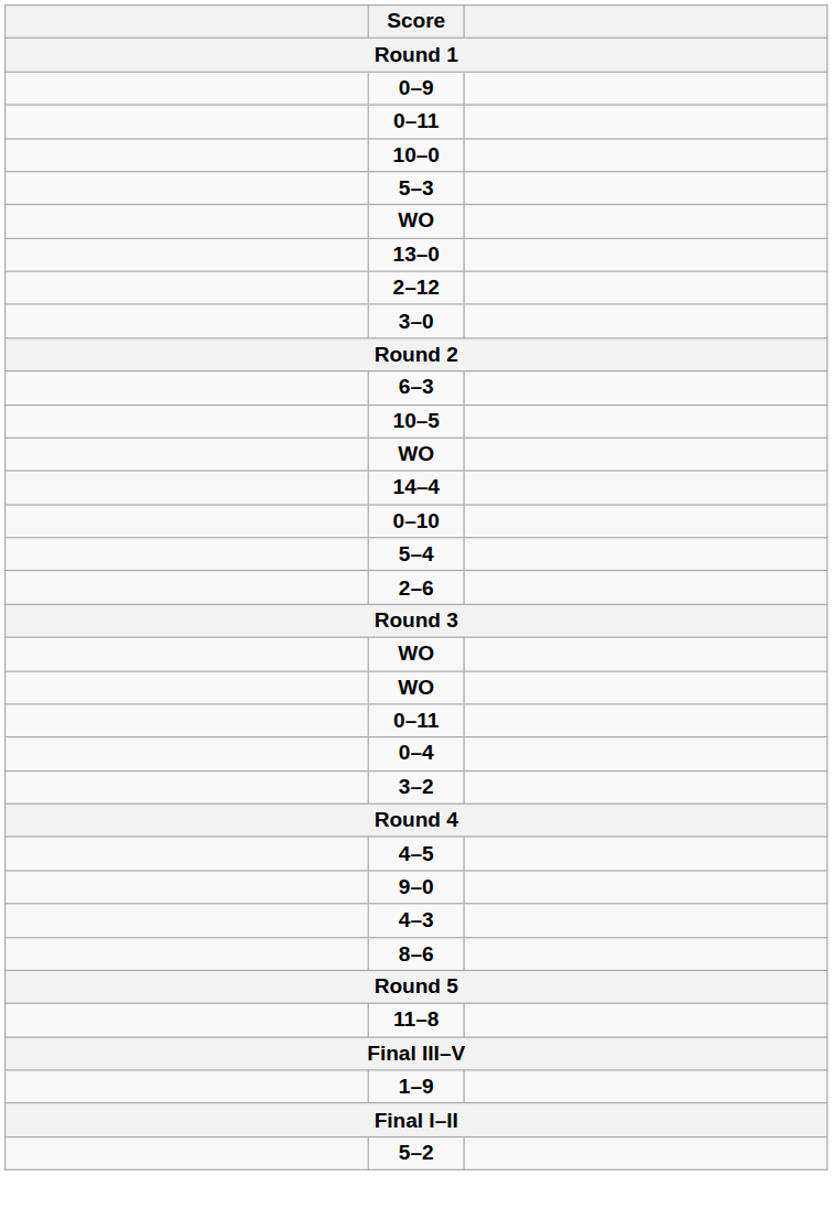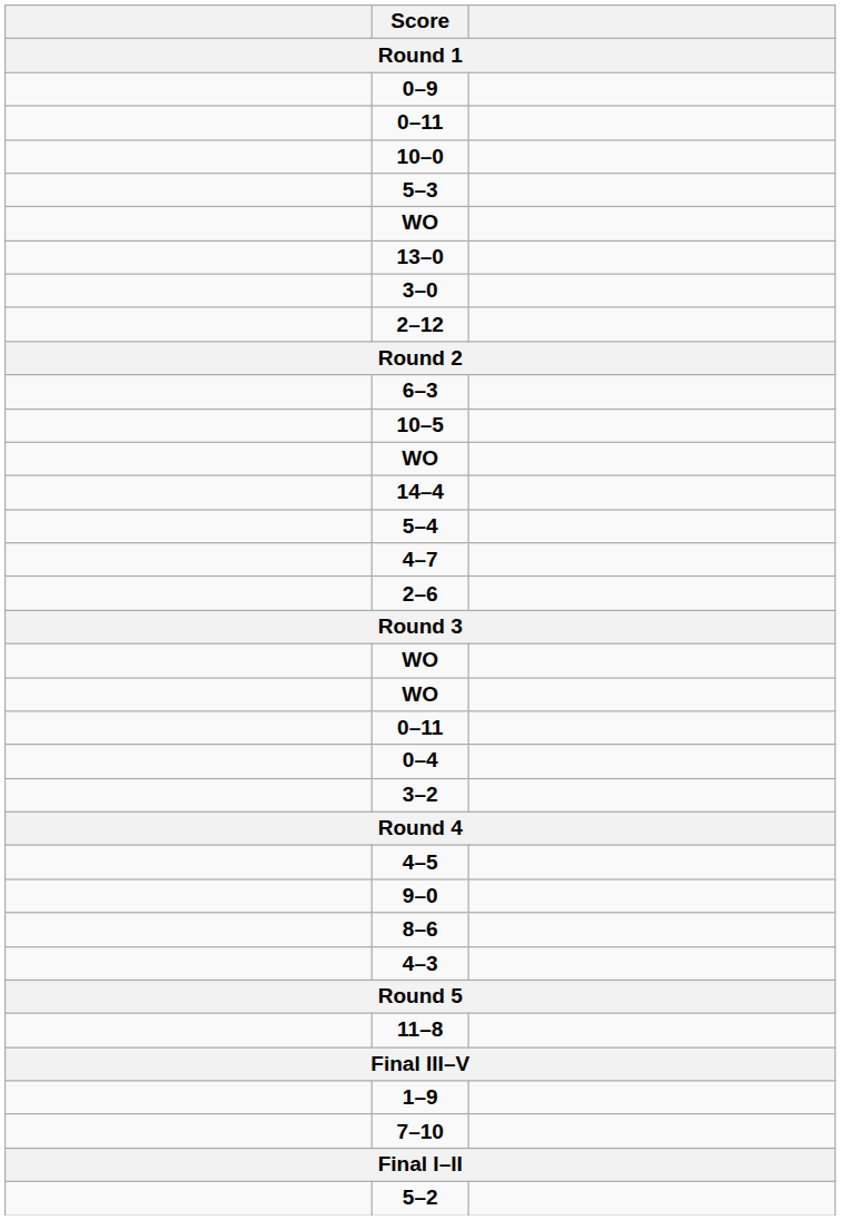rows swapped: 3–0 <-> 2–12
- row: 0–10
+ row: 4–7
rows swapped: 8–6 <-> 4–3
+ row: 7–10
